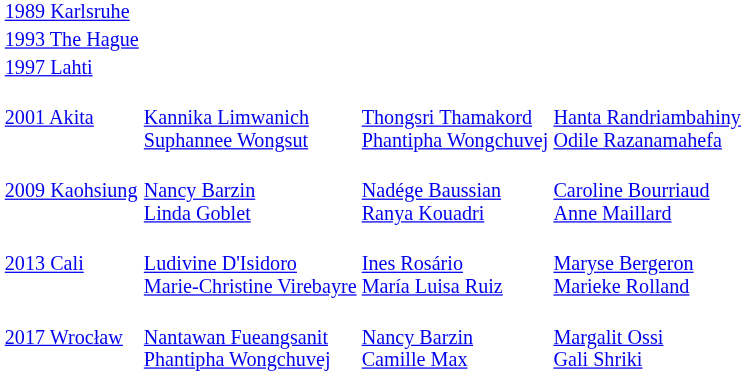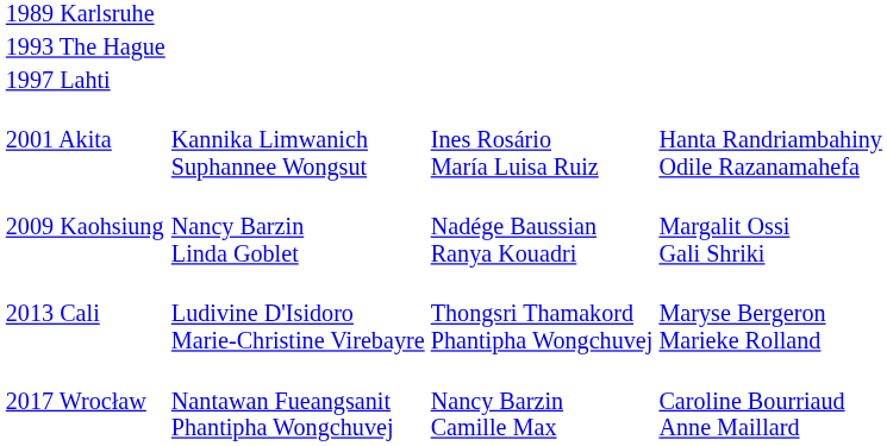2001 Akita | column 3: Thongsri Thamakord Phantipha Wongchuvej -> Ines Rosário María Luisa Ruiz
2009 Kaohsiung | column 4: Caroline Bourriaud Anne Maillard -> Margalit Ossi Gali Shriki
2013 Cali | column 3: Ines Rosário María Luisa Ruiz -> Thongsri Thamakord Phantipha Wongchuvej
2017 Wrocław | column 4: Margalit Ossi Gali Shriki -> Caroline Bourriaud Anne Maillard
